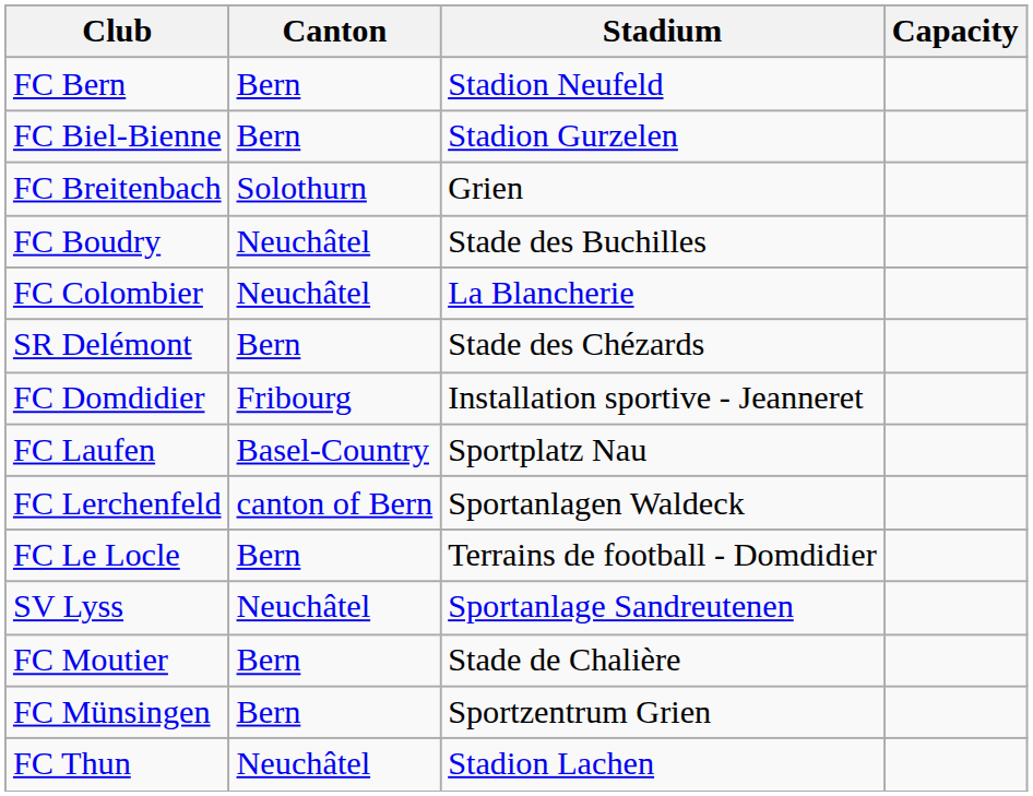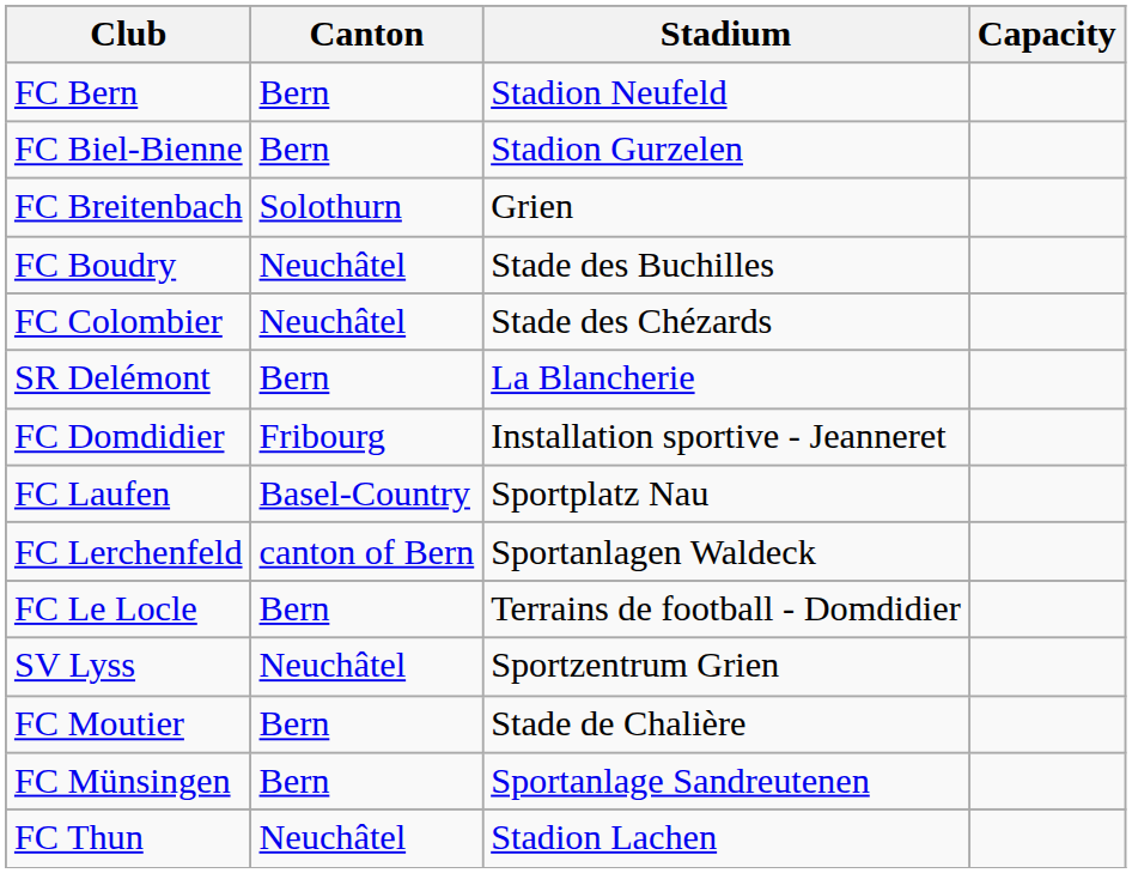FC Colombier | Stadium: La Blancherie -> Stade des Chézards
SR Delémont | Stadium: Stade des Chézards -> La Blancherie
SV Lyss | Stadium: Sportanlage Sandreutenen -> Sportzentrum Grien
FC Münsingen | Stadium: Sportzentrum Grien -> Sportanlage Sandreutenen
